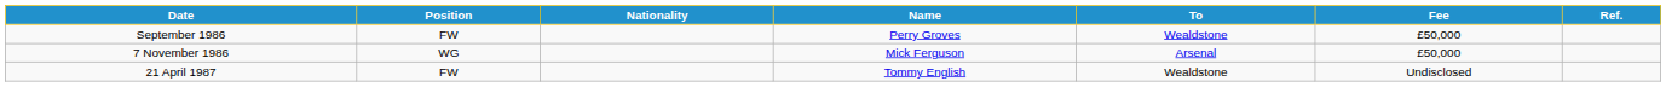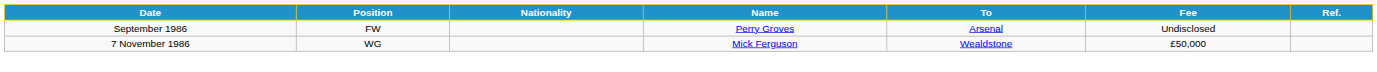September 1986 | To: Wealdstone -> Arsenal
September 1986 | Fee: £50,000 -> Undisclosed
7 November 1986 | To: Arsenal -> Wealdstone
- row: 21 April 1987 | FW | Tommy English | Wealdstone | Undisclosed
